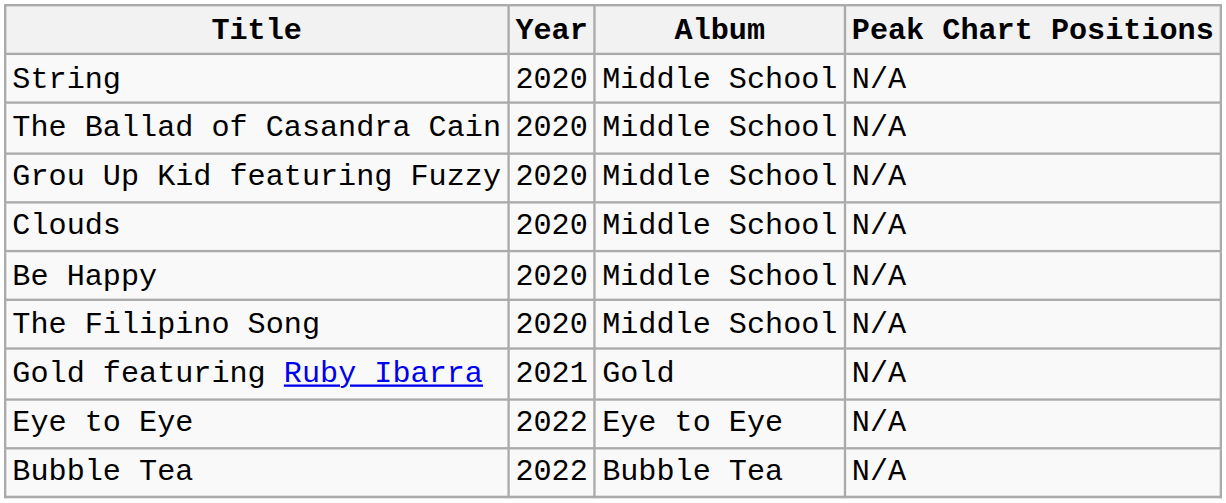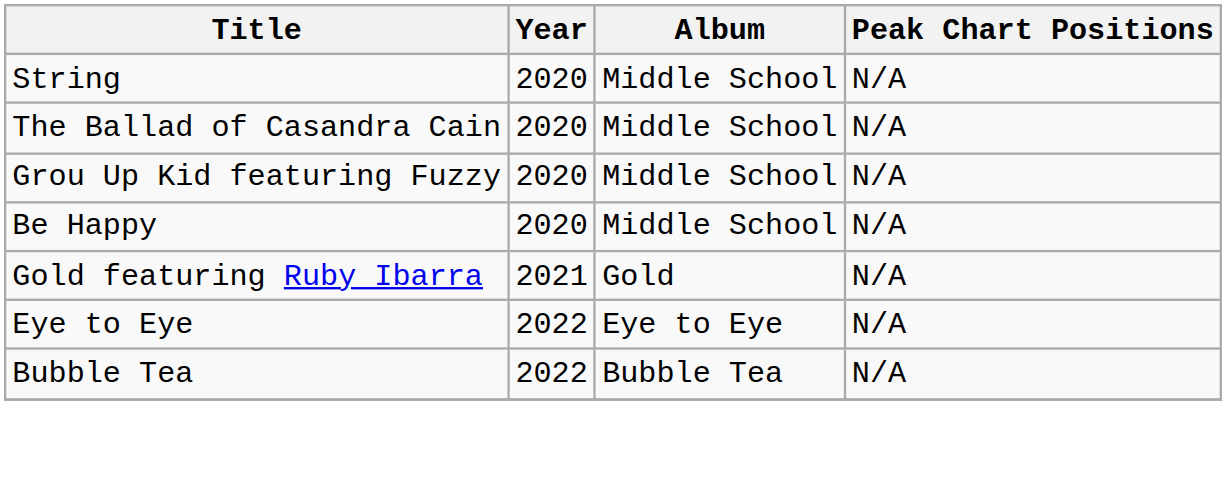- row: Clouds | 2020 | Middle School | N/A
- row: The Filipino Song | 2020 | Middle School | N/A
